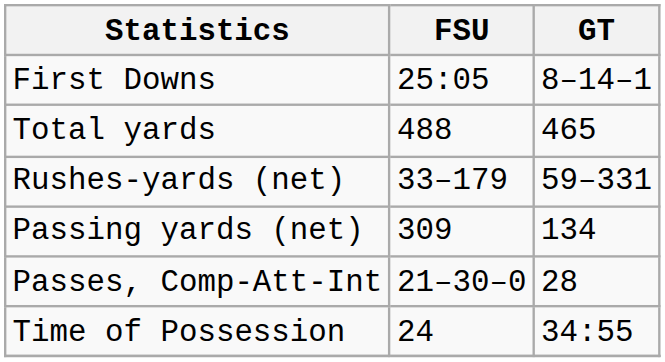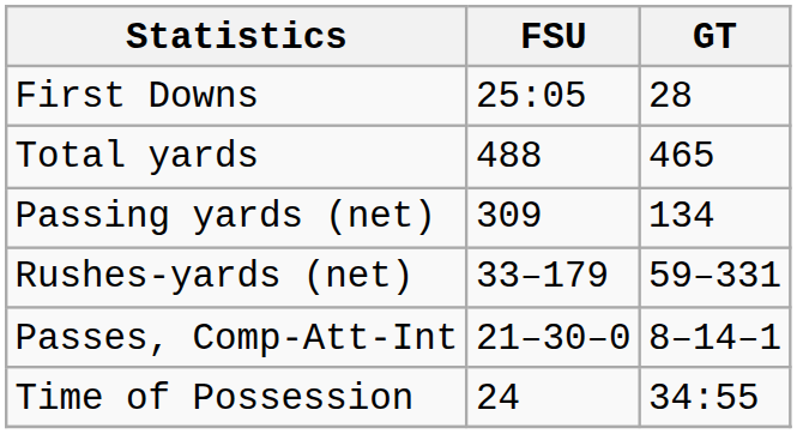First Downs | GT: 8–14–1 -> 28
rows swapped: Rushes-yards (net) <-> Passing yards (net)
Passes, Comp-Att-Int | GT: 28 -> 8–14–1
